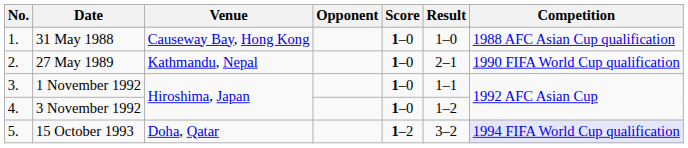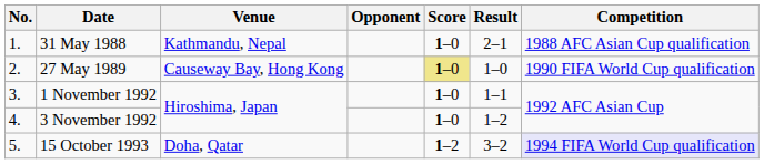31 May 1988 | Venue: Causeway Bay, Hong Kong -> Kathmandu, Nepal
31 May 1988 | Result: 1–0 -> 2–1
27 May 1989 | Venue: Kathmandu, Nepal -> Causeway Bay, Hong Kong
27 May 1989 | Score: no background -> khaki background
27 May 1989 | Result: 2–1 -> 1–0
